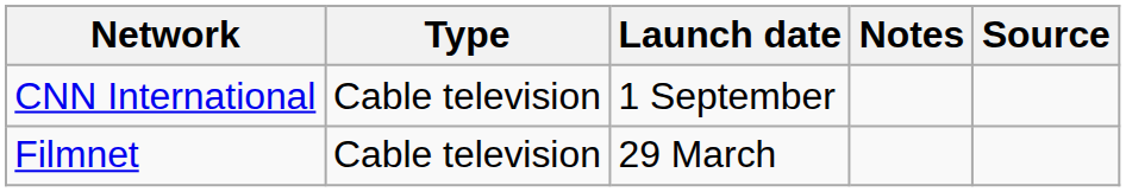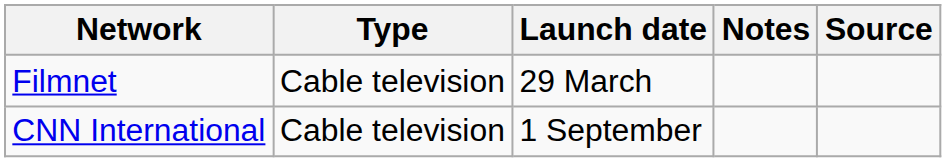rows swapped: Filmnet <-> CNN International
